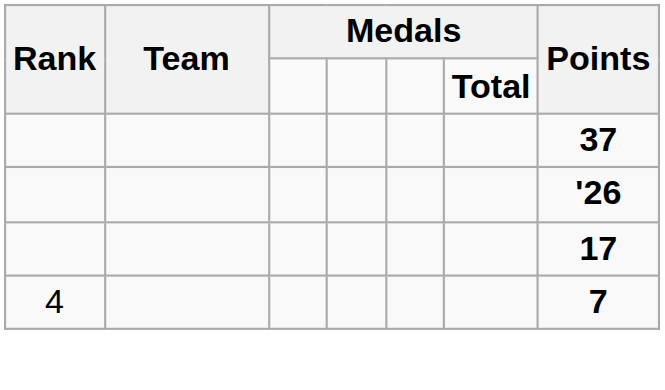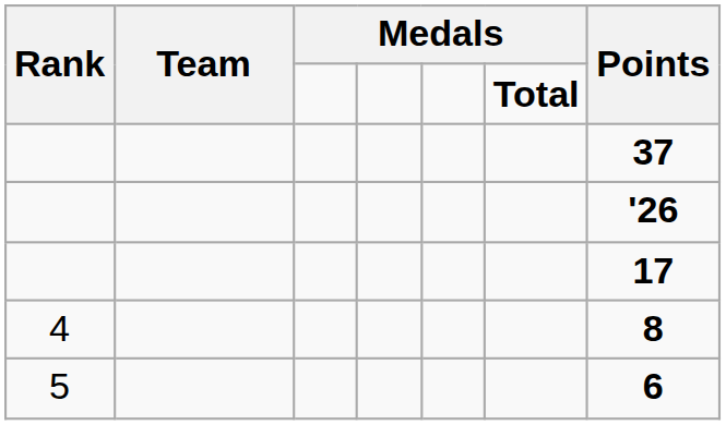4 | Points: 7 -> 8
+ row: 5 | 6
